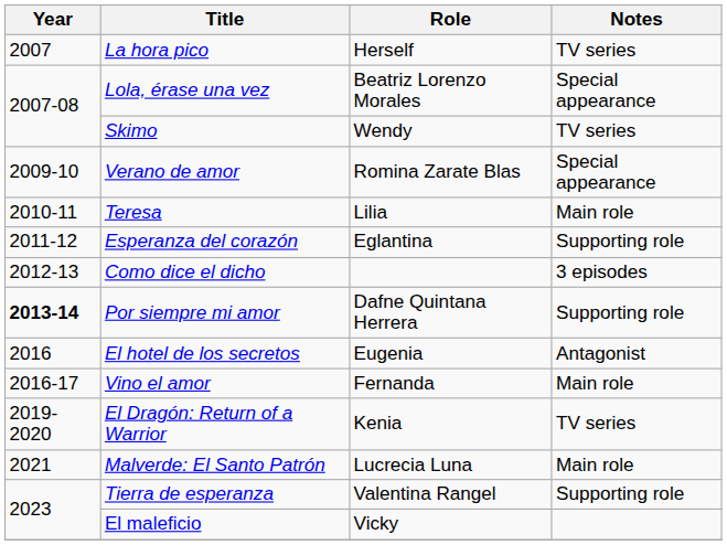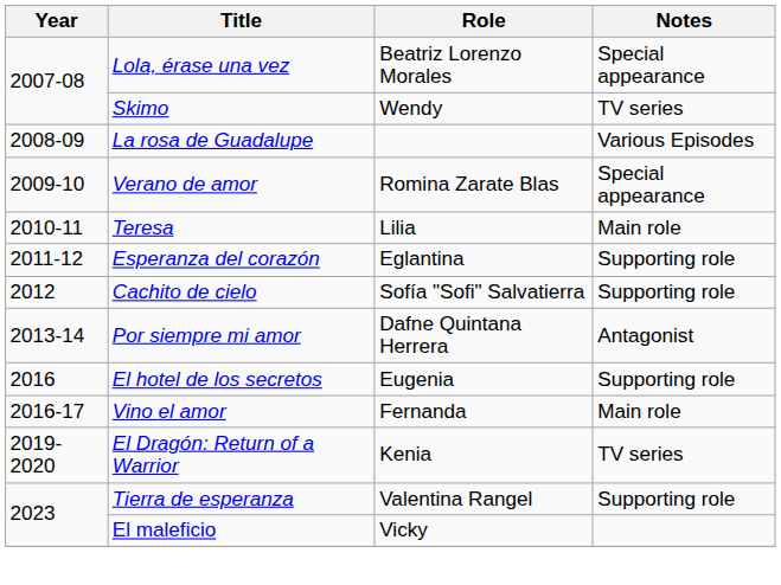- row: 2007 | La hora pico | Herself | TV series
+ row: 2008-09 | La rosa de Guadalupe | Various Episodes
+ row: 2012 | Cachito de cielo | Sofía "Sofi" Salvatierra | Supporting role
- row: 2012-13 | Como dice el dicho | 3 episodes
Por siempre mi amor | Year: bold -> normal
Por siempre mi amor | Notes: Supporting role -> Antagonist
El hotel de los secretos | Notes: Antagonist -> Supporting role
- row: 2021 | Malverde: El Santo Patrón | Lucrecia Luna | Main role
